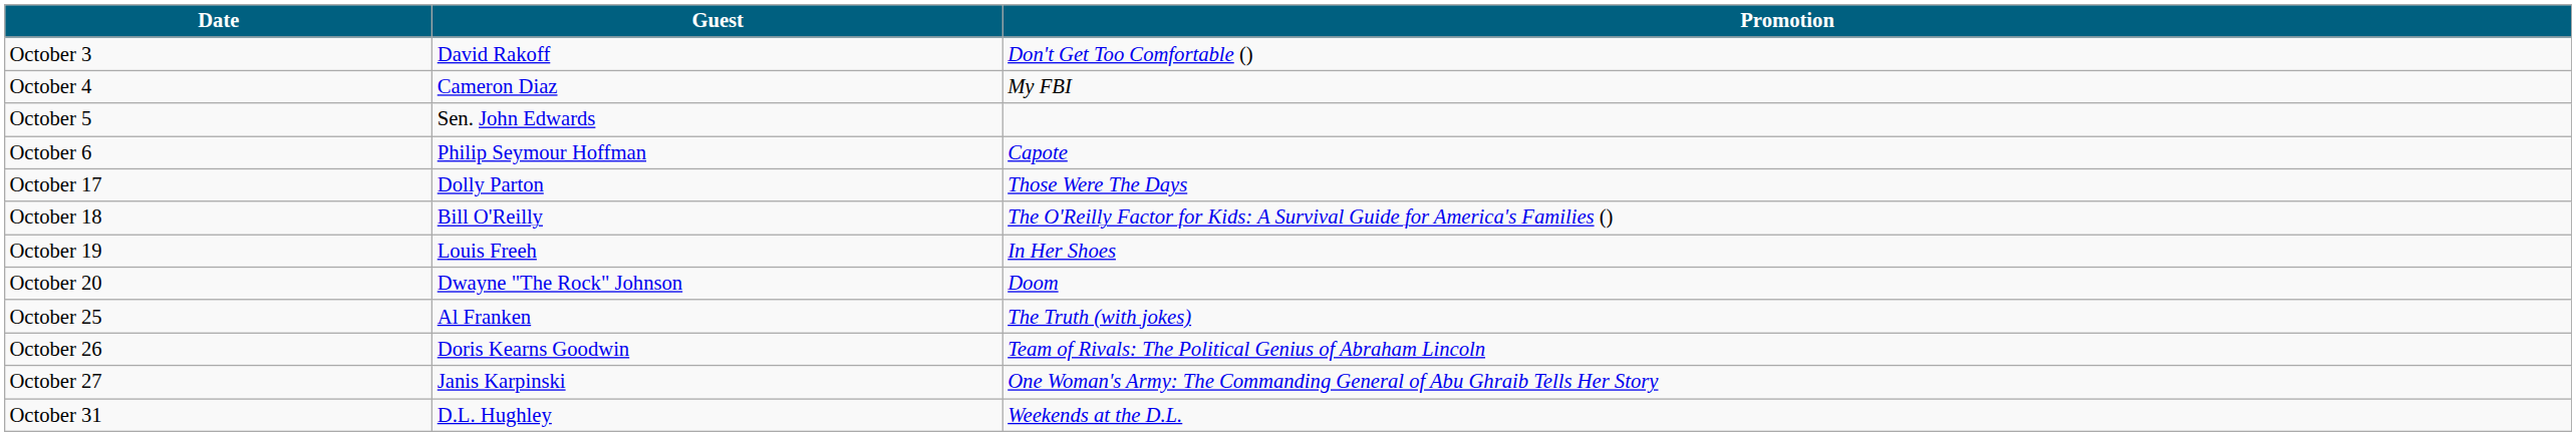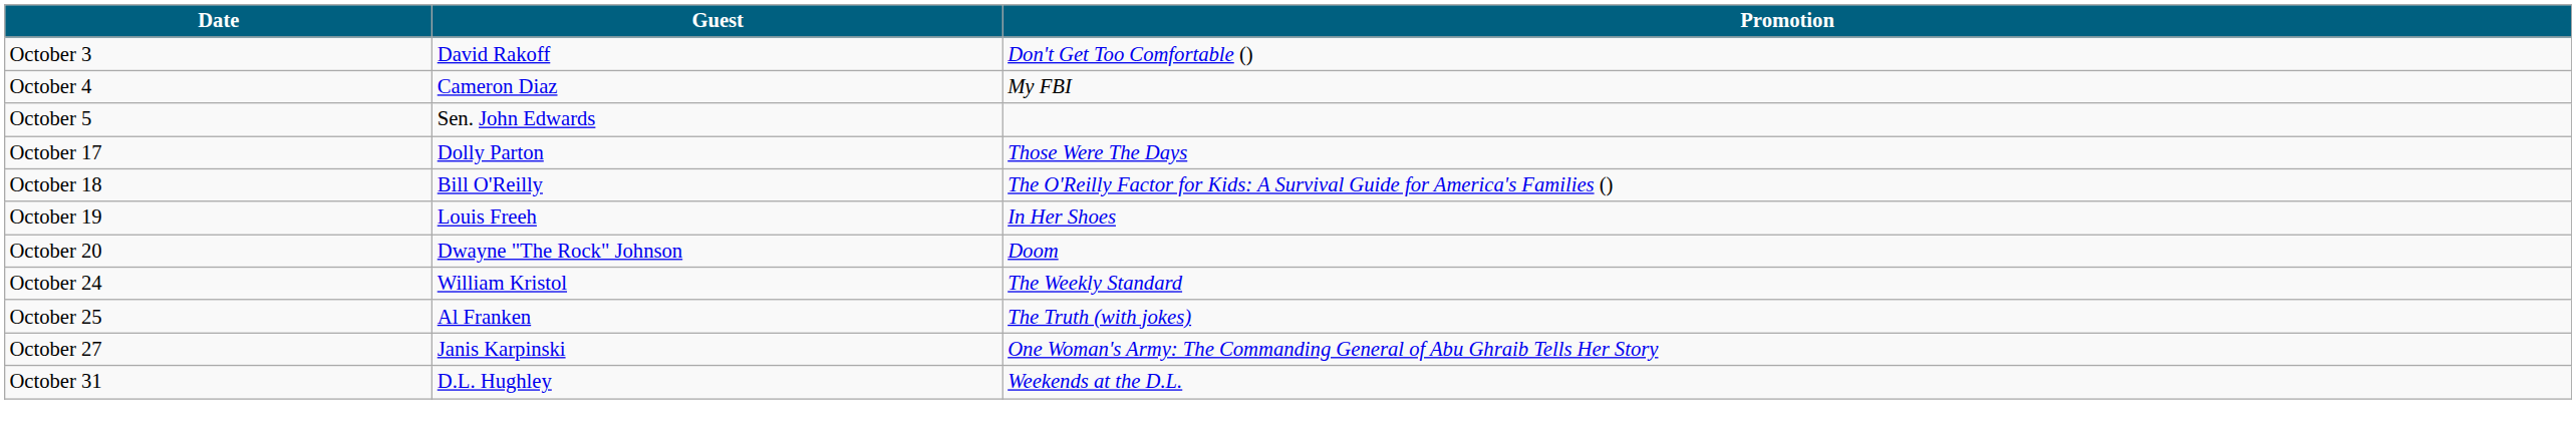- row: October 6 | Philip Seymour Hoffman | Capote
+ row: October 24 | William Kristol | The Weekly Standard
- row: October 26 | Doris Kearns Goodwin | Team of Rivals: The Political Genius of Abraham Lincoln
